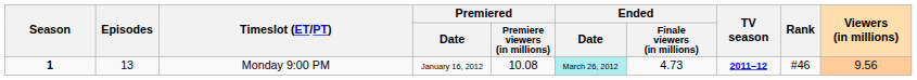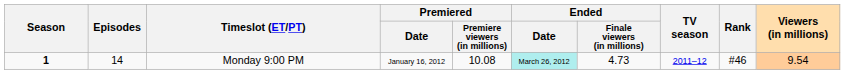Monday 9:00 PM | Episodes: 13 -> 14
Monday 9:00 PM | TV season: bold -> normal
Monday 9:00 PM | Viewers (in millions): 9.56 -> 9.54
